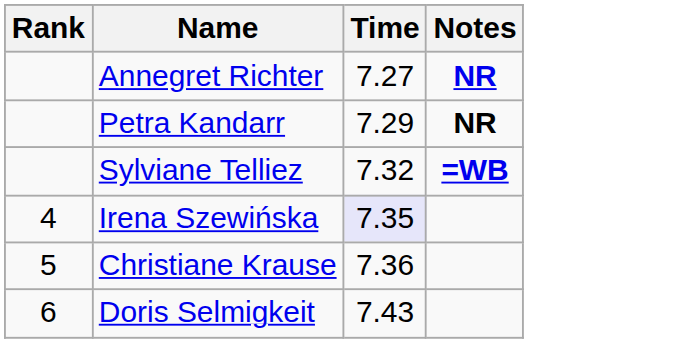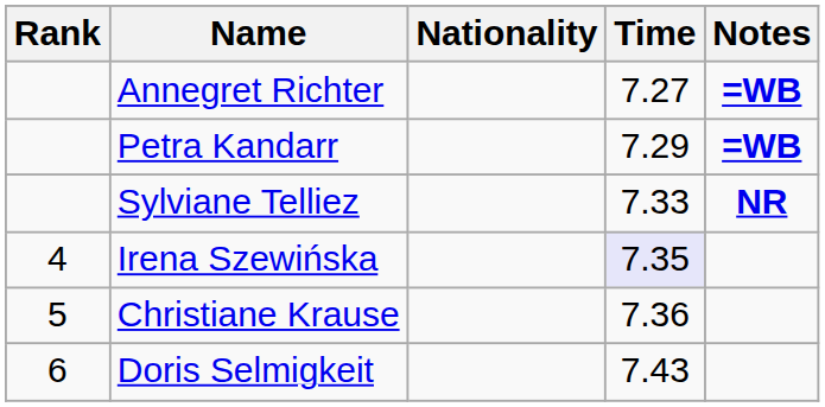+ column: Nationality
Annegret Richter | Notes: NR -> =WB
Petra Kandarr | Notes: NR -> =WB
Sylviane Telliez | Time: 7.32 -> 7.33
Sylviane Telliez | Notes: =WB -> NR
